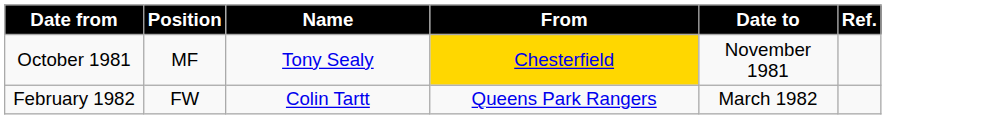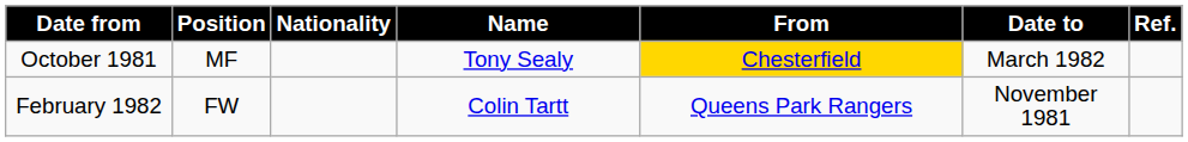+ column: Nationality
October 1981 | Date to: November 1981 -> March 1982
February 1982 | Date to: March 1982 -> November 1981
